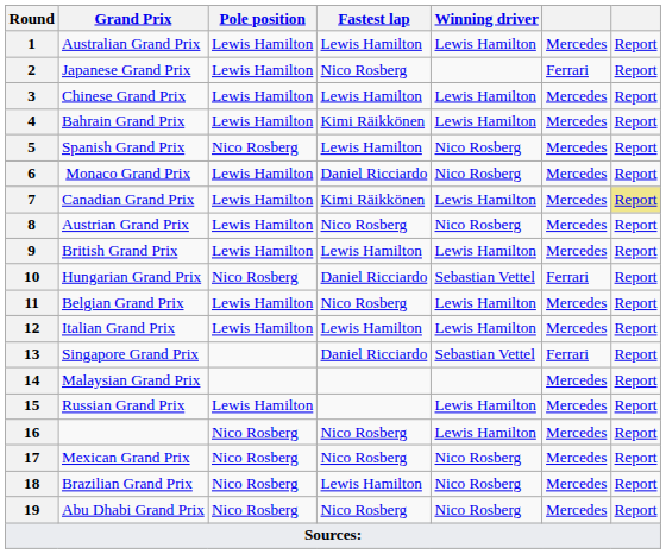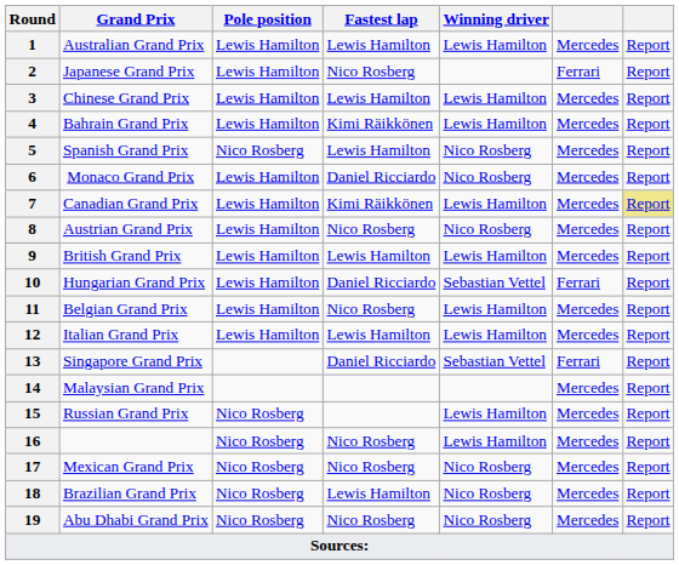10 | Pole position: Nico Rosberg -> Lewis Hamilton
15 | Pole position: Lewis Hamilton -> Nico Rosberg
